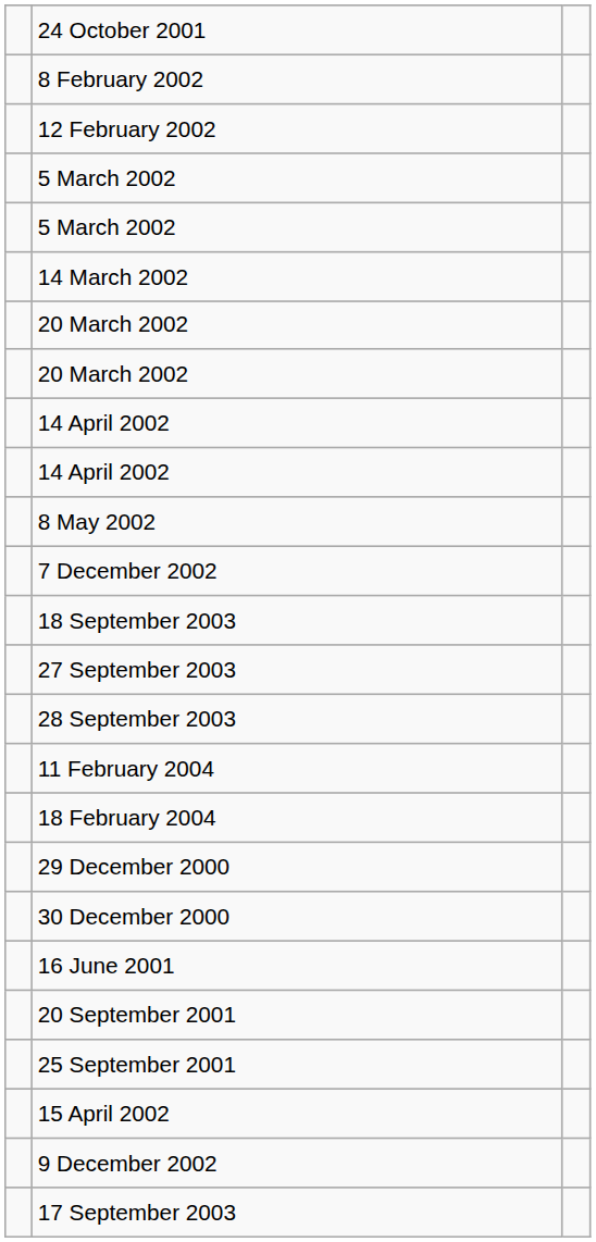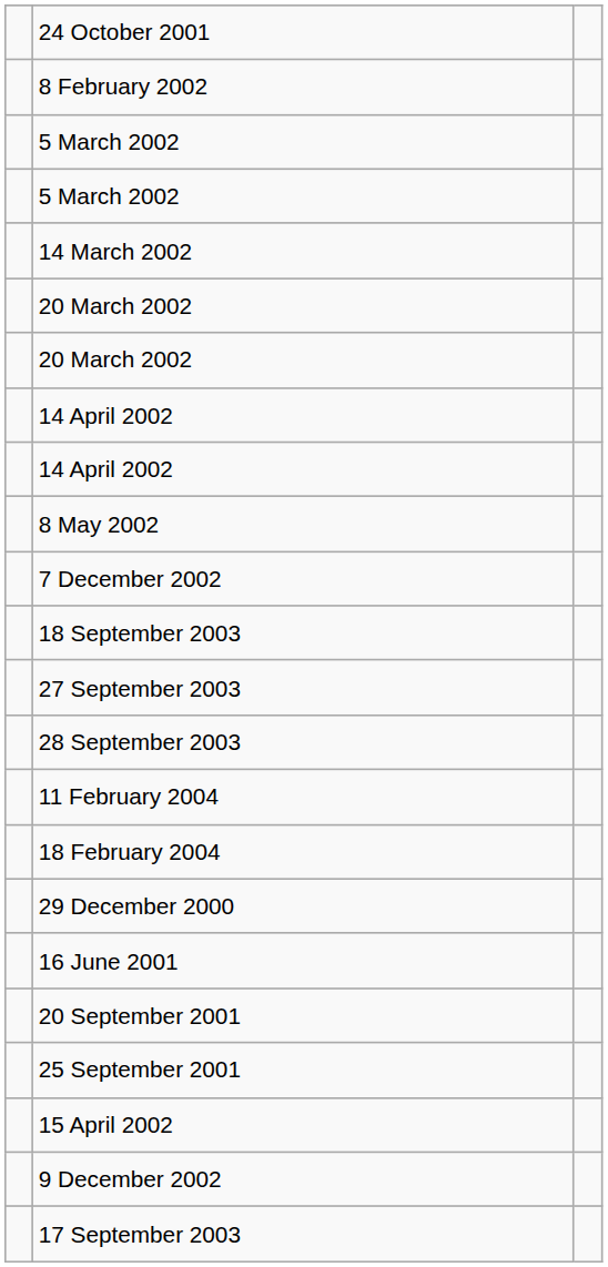- row: 12 February 2002
- row: 30 December 2000
